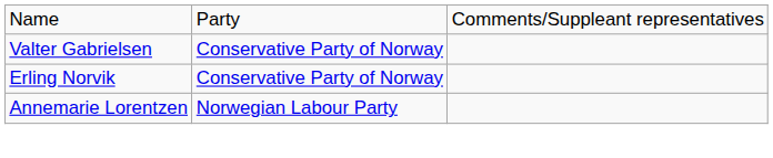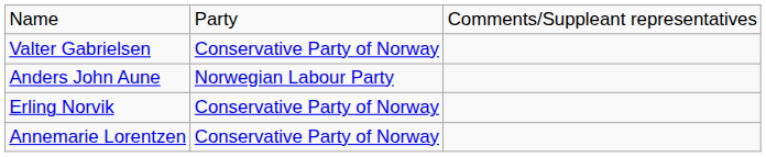+ row: Anders John Aune | Norwegian Labour Party
Annemarie Lorentzen | column 2: Norwegian Labour Party -> Conservative Party of Norway
